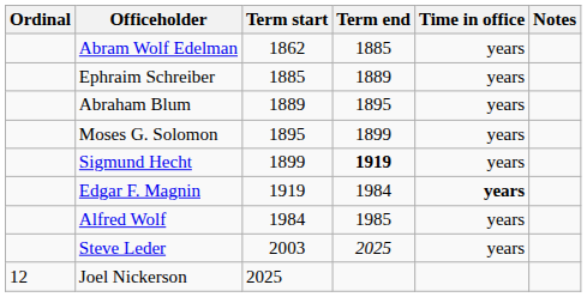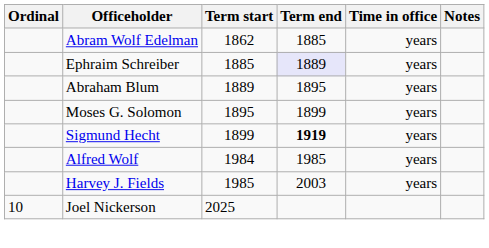Ephraim Schreiber | Term end: no background -> lavender background
- row: Edgar F. Magnin | 1919 | 1984 | years
+ row: Harvey J. Fields | 1985 | 2003 | years
- row: Steve Leder | 2003 | 2025 | years
Joel Nickerson | Ordinal: 12 -> 10
